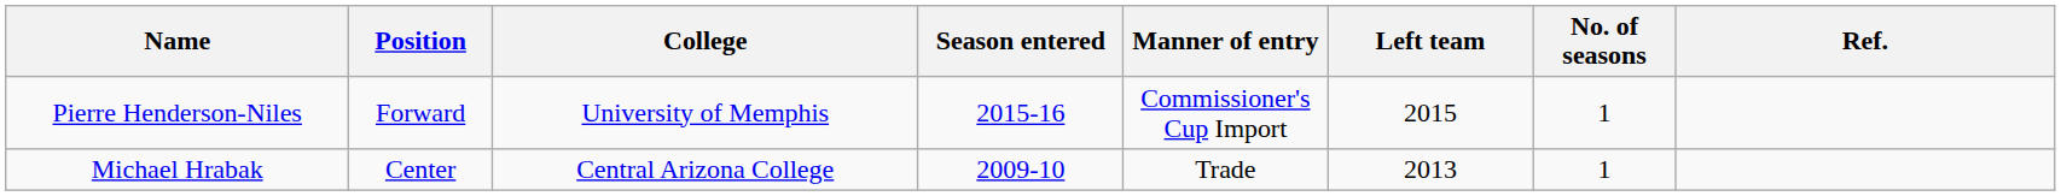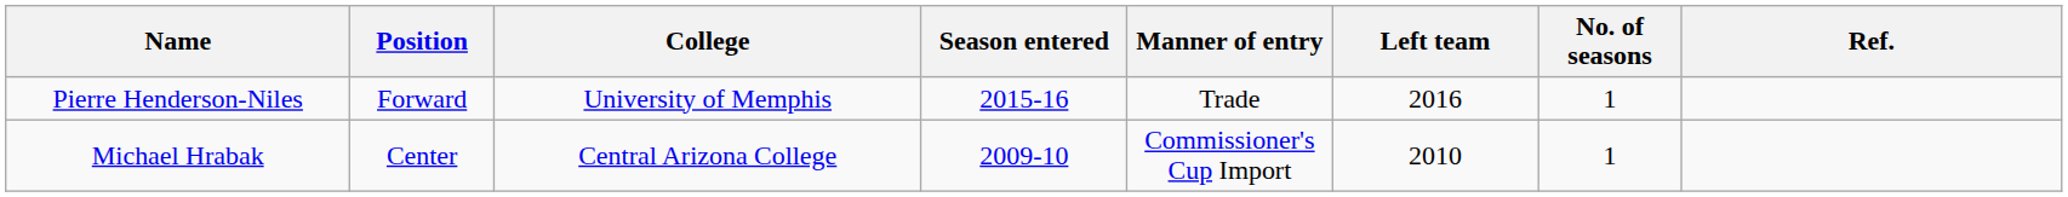Pierre Henderson-Niles | Manner of entry: Commissioner's Cup Import -> Trade
Pierre Henderson-Niles | Left team: 2015 -> 2016
Michael Hrabak | Manner of entry: Trade -> Commissioner's Cup Import
Michael Hrabak | Left team: 2013 -> 2010
